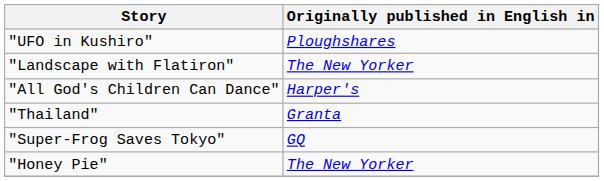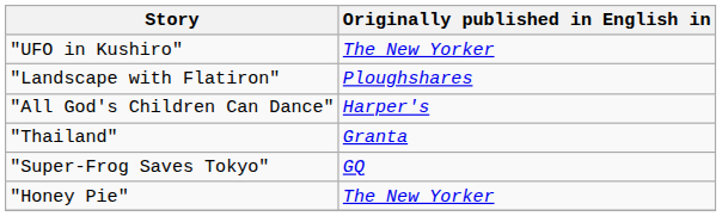"UFO in Kushiro" | Originally published in English in: Ploughshares -> The New Yorker
"Landscape with Flatiron" | Originally published in English in: The New Yorker -> Ploughshares
